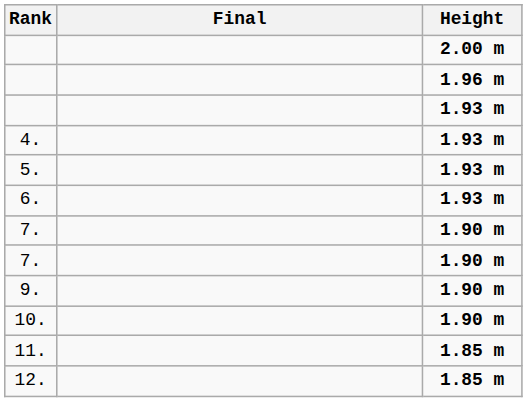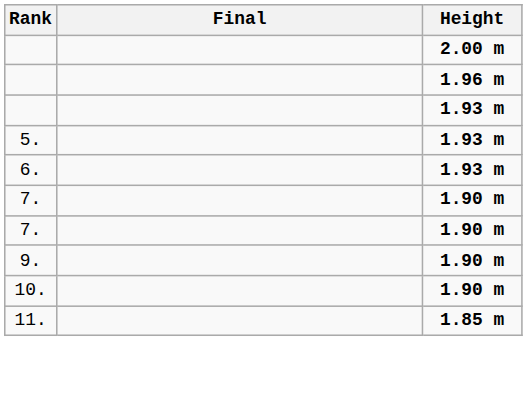- row: 4. | 1.93 m
- row: 12. | 1.85 m
